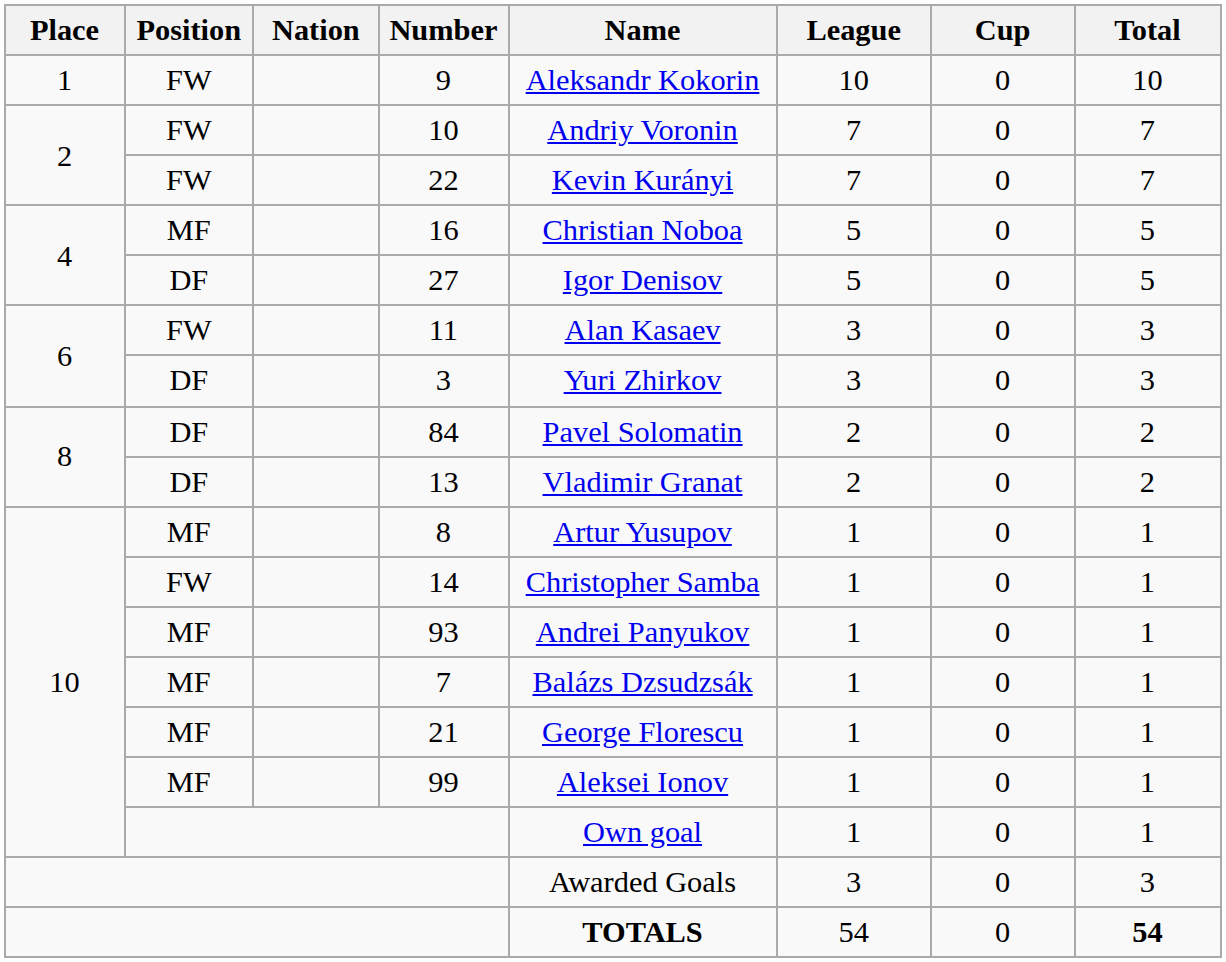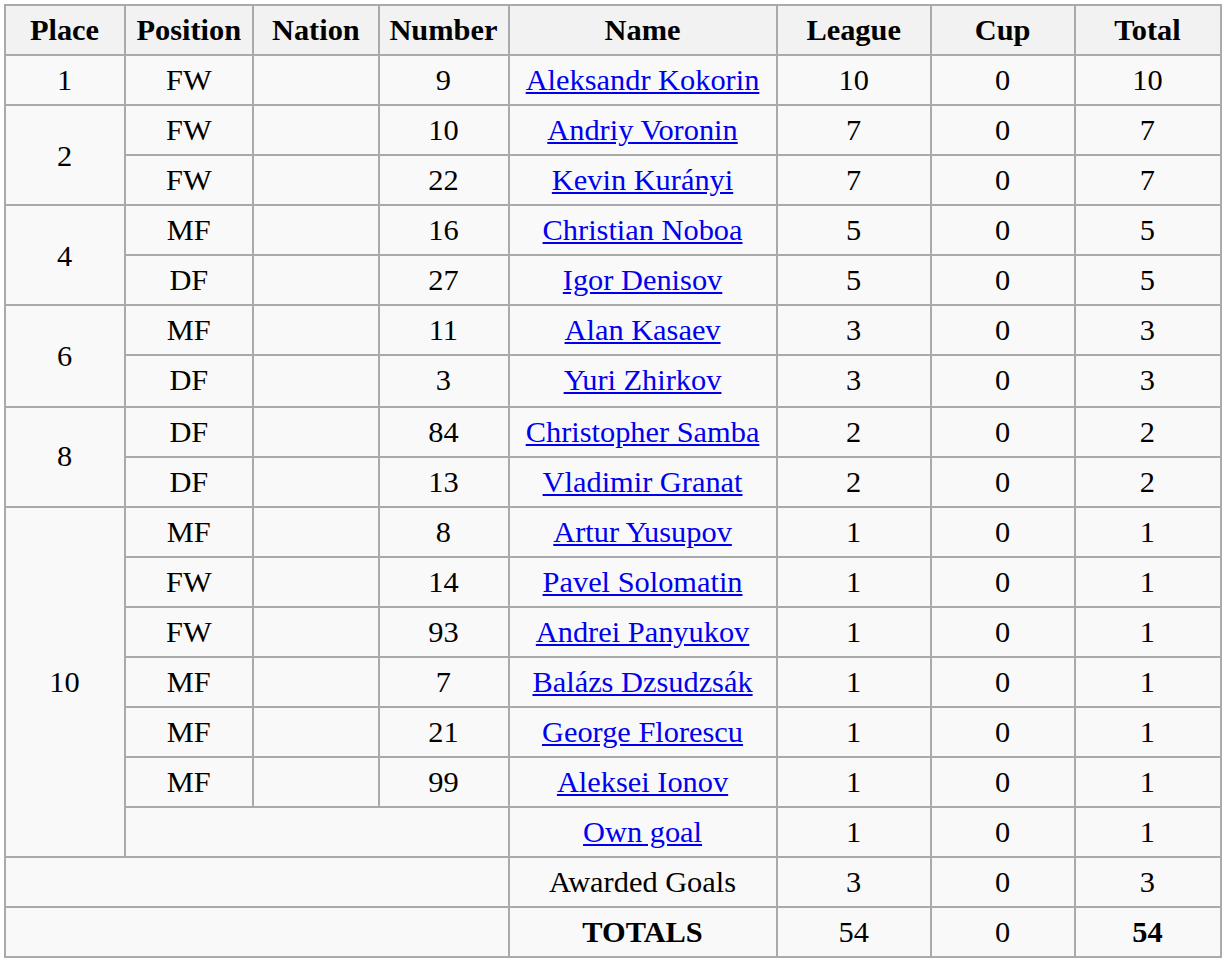11 | Position: FW -> MF
84 | Name: Pavel Solomatin -> Christopher Samba
14 | Name: Christopher Samba -> Pavel Solomatin
93 | Position: MF -> FW
